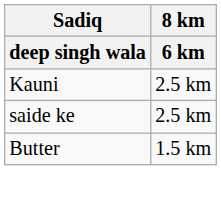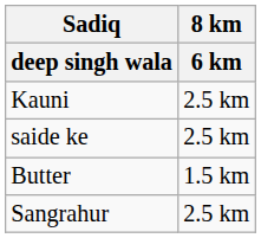+ row: Sangrahur | 2.5 km
